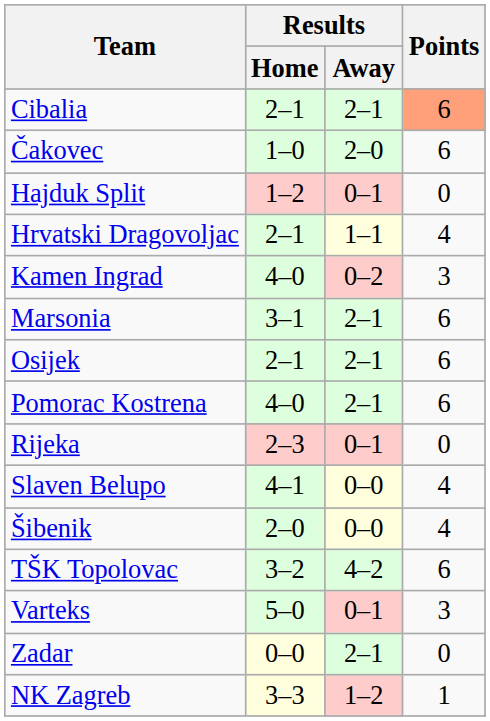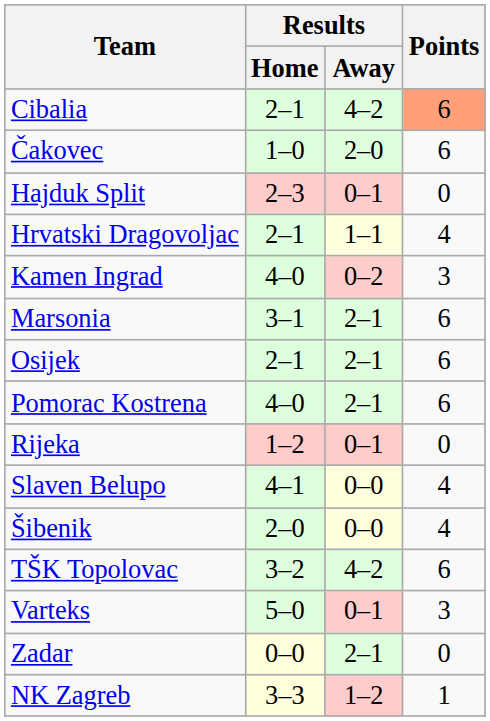Cibalia | Results / Away: 2–1 -> 4–2
Hajduk Split | Results / Home: 1–2 -> 2–3
Rijeka | Results / Home: 2–3 -> 1–2
